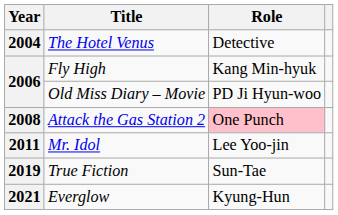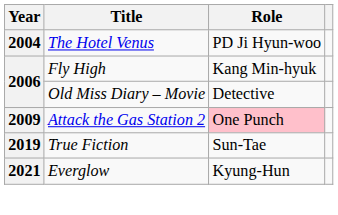The Hotel Venus | Role: Detective -> PD Ji Hyun-woo
Old Miss Diary – Movie | Role: PD Ji Hyun-woo -> Detective
Attack the Gas Station 2 | Year: 2008 -> 2009
- row: 2011 | Mr. Idol | Lee Yoo-jin
